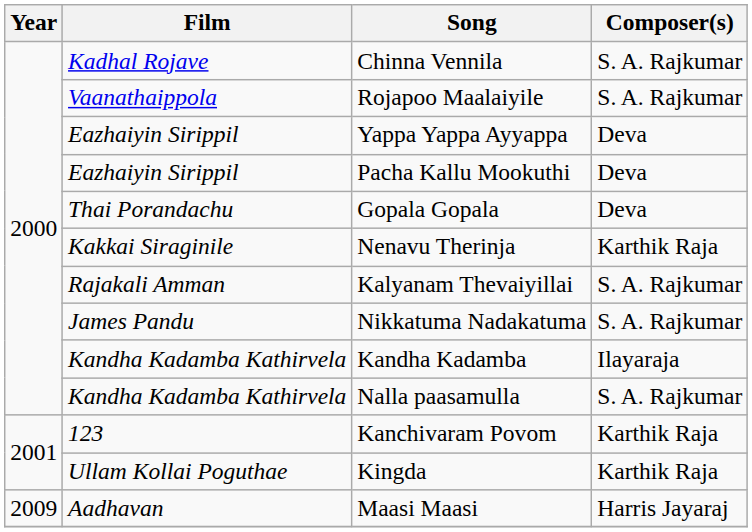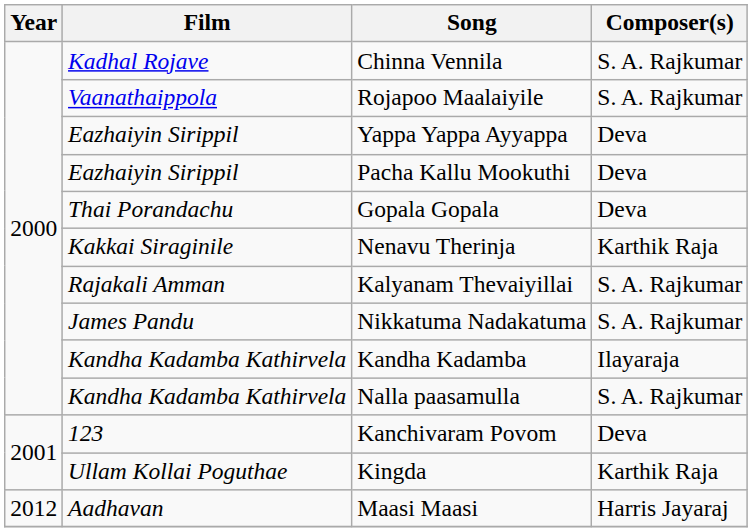Kanchivaram Povom | Composer(s): Karthik Raja -> Deva
Maasi Maasi | Year: 2009 -> 2012
